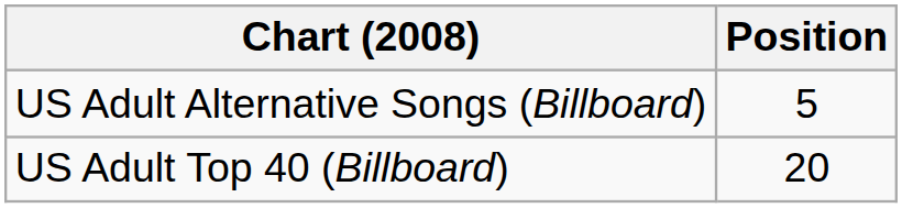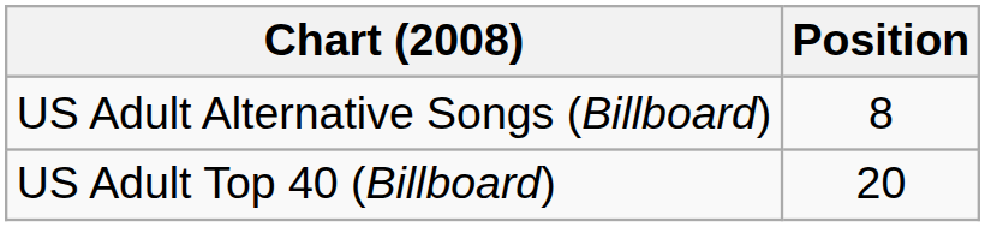US Adult Alternative Songs (Billboard) | Position: 5 -> 8
